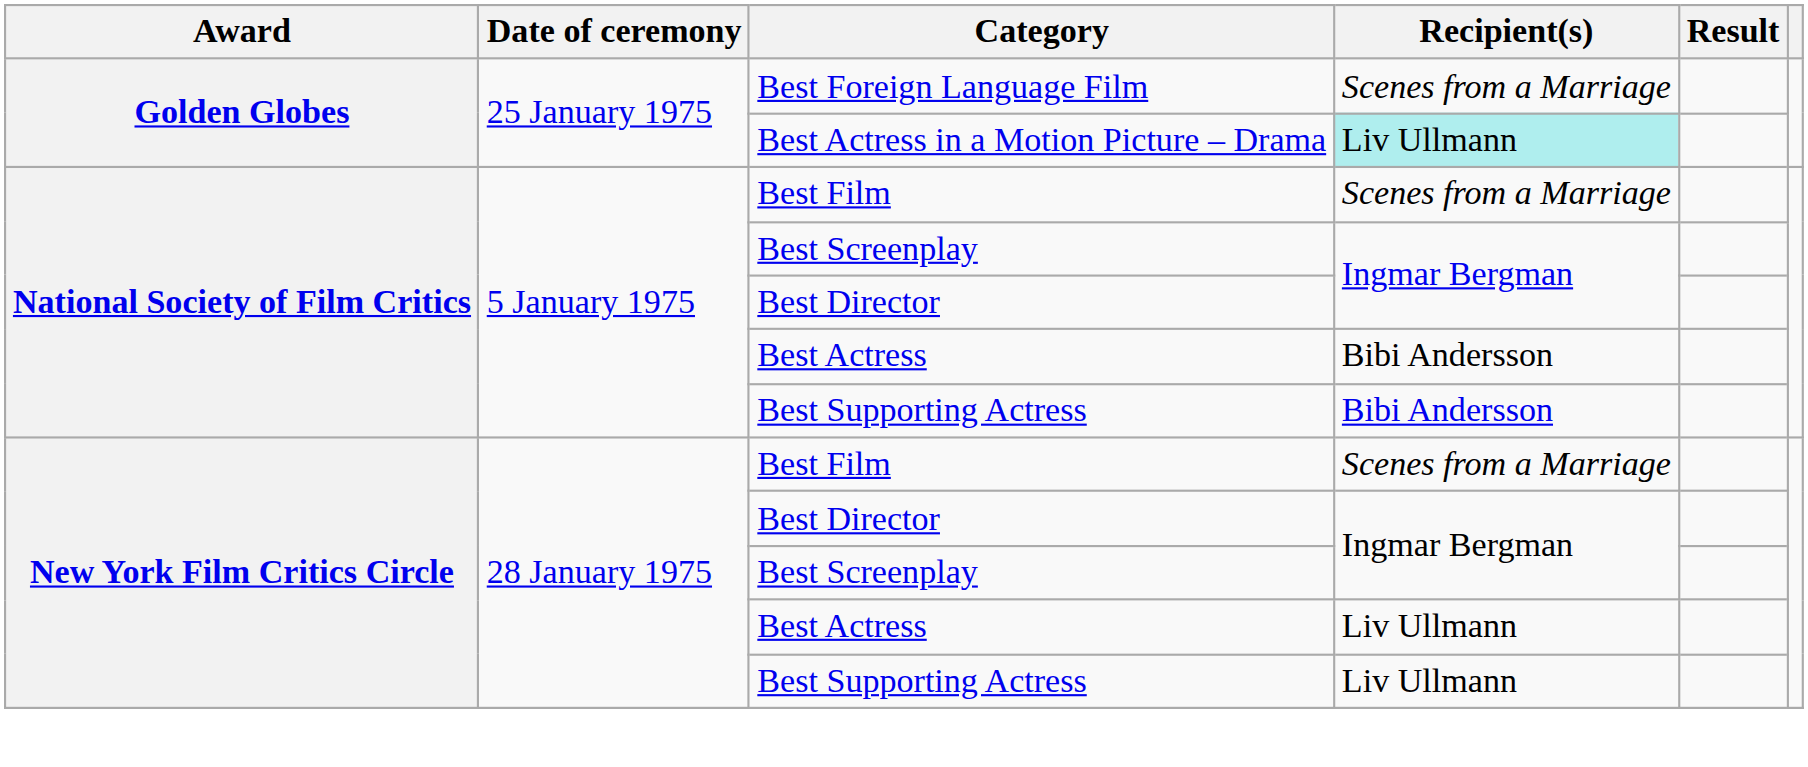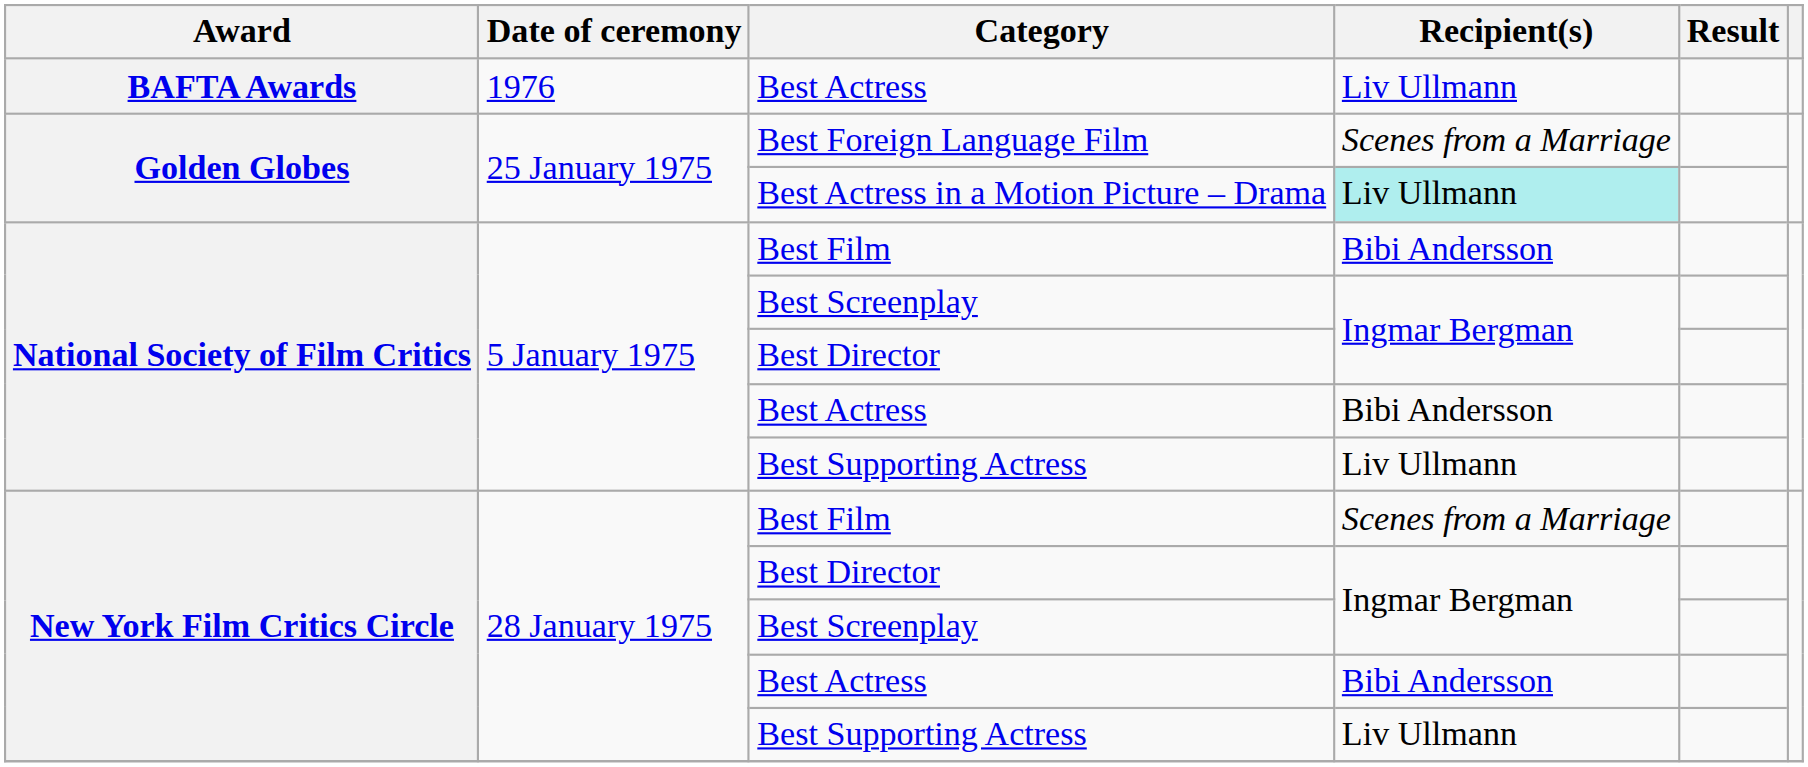+ row: BAFTA Awards | 1976 | Best Actress | Liv Ullmann
National Society of Film Critics / Best Film | Recipient(s): Scenes from a Marriage -> Bibi Andersson
National Society of Film Critics / Best Supporting Actress | Recipient(s): Bibi Andersson -> Liv Ullmann
New York Film Critics Circle / Best Actress | Recipient(s): Liv Ullmann -> Bibi Andersson
